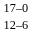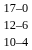+ row: 10–4
